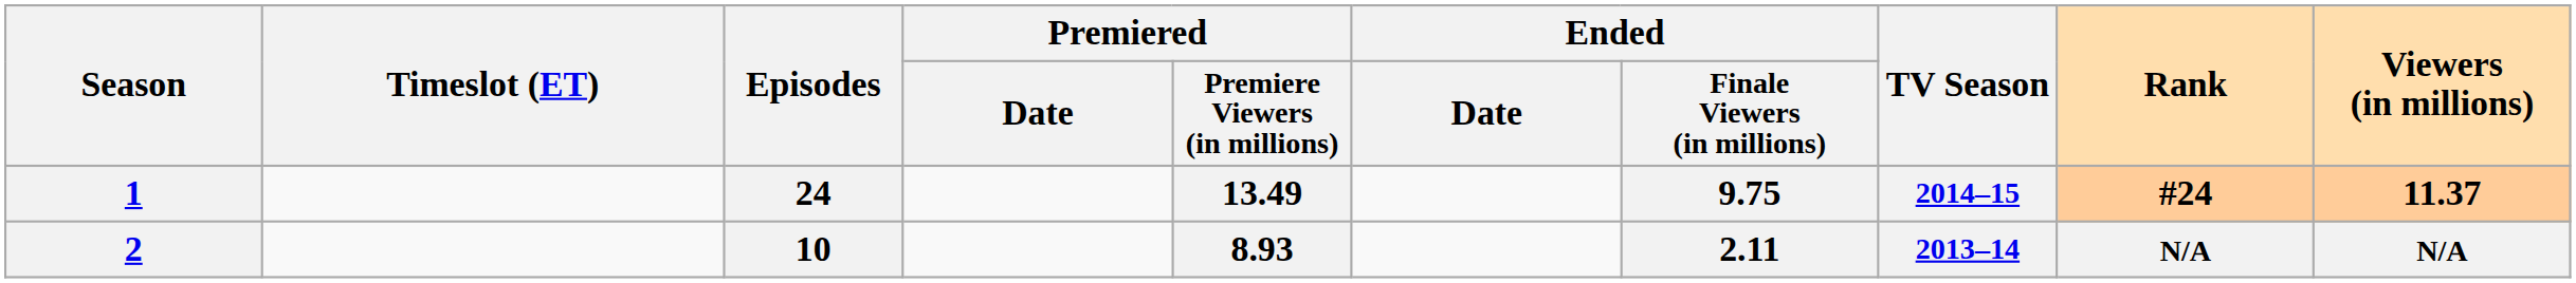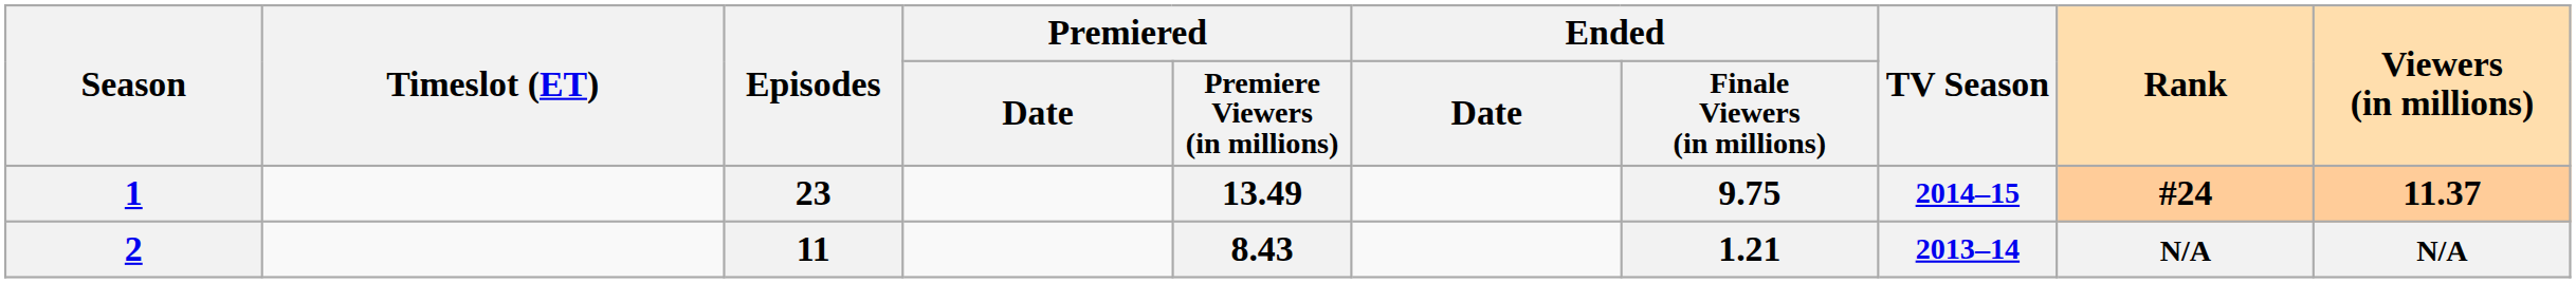1 | Episodes: 24 -> 23
2 | Episodes: 10 -> 11
2 | Premiered / Premiere Viewers (in millions): 8.93 -> 8.43
2 | Ended / Finale Viewers (in millions): 2.11 -> 1.21
